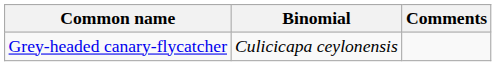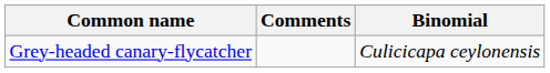columns swapped: Binomial <-> Comments
